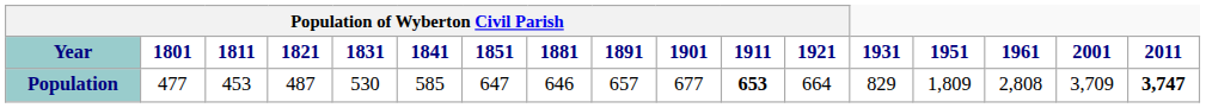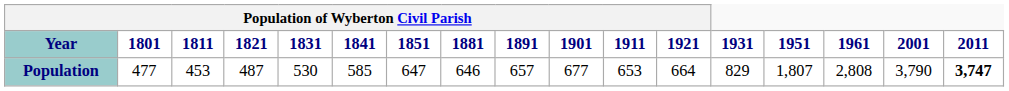Population | Population of Wyberton Civil Parish / 1911: bold -> normal
Population | 1951: 1,809 -> 1,807
Population | 2001: 3,709 -> 3,790
